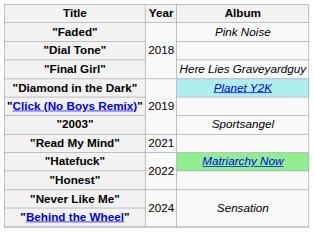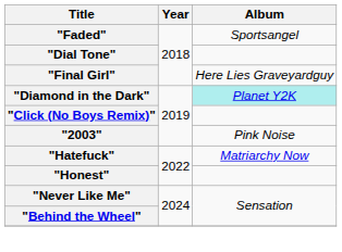"Faded" | Album: Pink Noise -> Sportsangel
"2003" | Album: Sportsangel -> Pink Noise
- row: "Read My Mind" | 2021
"Hatefuck" | Album: lightgreen background -> no background
